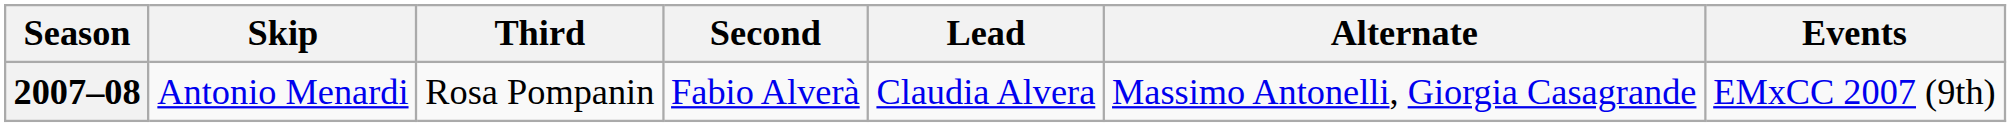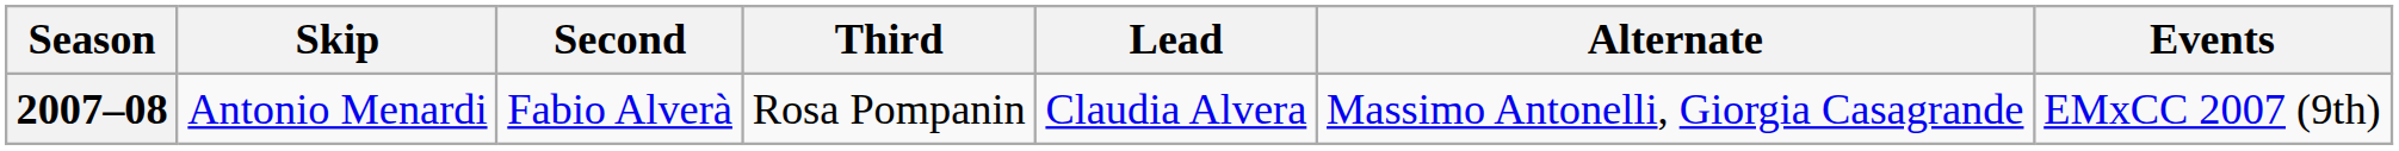columns swapped: Third <-> Second
